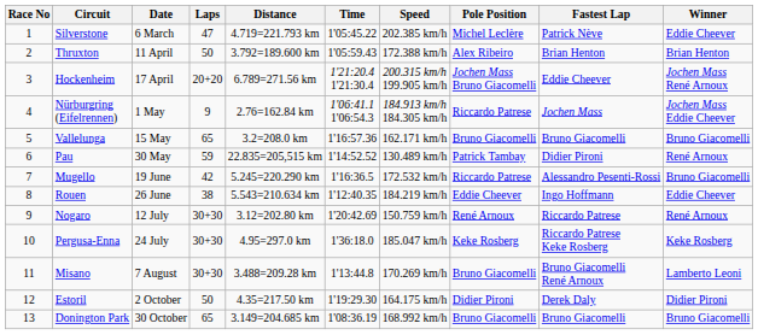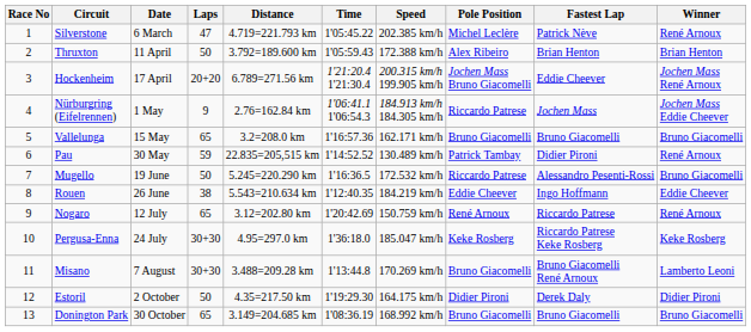Silverstone | Winner: Eddie Cheever -> René Arnoux
Mugello | Laps: 42 -> 50
Nogaro | Laps: 30+30 -> 65
